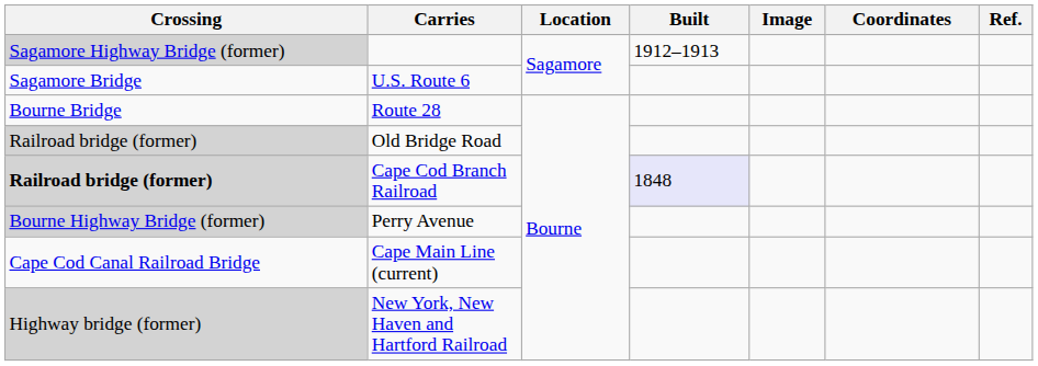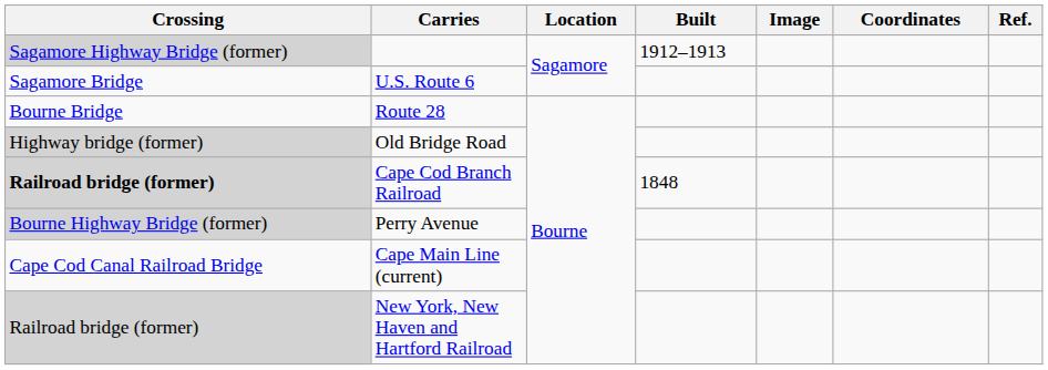Old Bridge Road | Crossing: Railroad bridge (former) -> Highway bridge (former)
Cape Cod Branch Railroad | Built: lavender background -> no background
New York, New Haven and Hartford Railroad | Crossing: Highway bridge (former) -> Railroad bridge (former)
